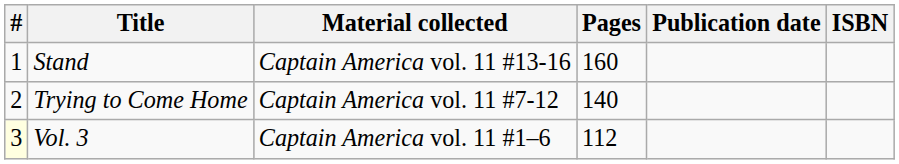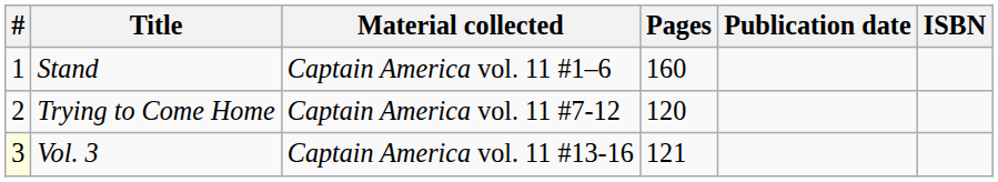Stand | Material collected: Captain America vol. 11 #13-16 -> Captain America vol. 11 #1–6
Trying to Come Home | Pages: 140 -> 120
Vol. 3 | Material collected: Captain America vol. 11 #1–6 -> Captain America vol. 11 #13-16
Vol. 3 | Pages: 112 -> 121
